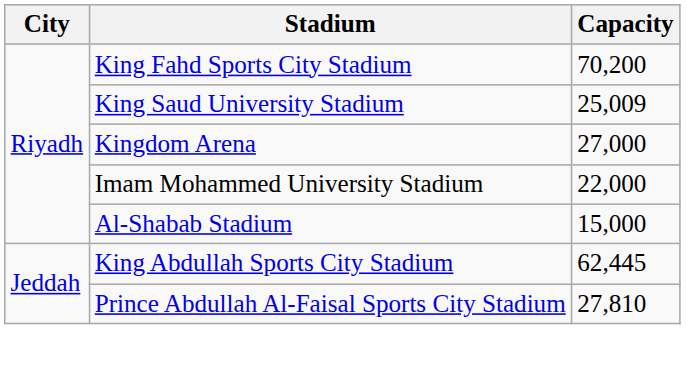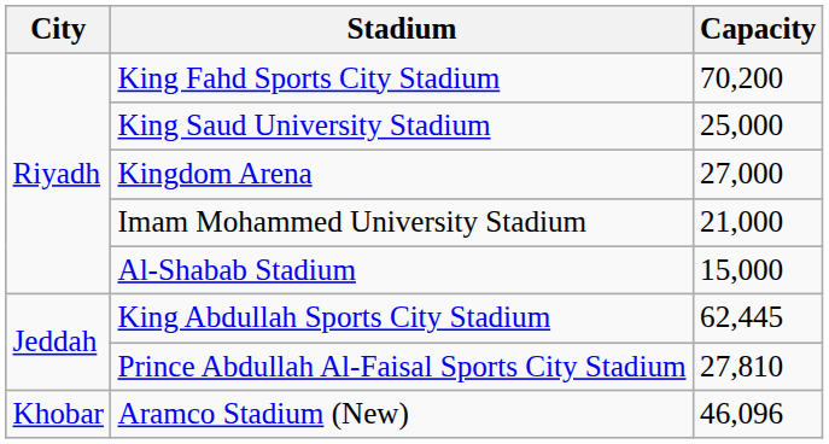King Saud University Stadium | Capacity: 25,009 -> 25,000
Imam Mohammed University Stadium | Capacity: 22,000 -> 21,000
+ row: Khobar | Aramco Stadium (New) | 46,096
